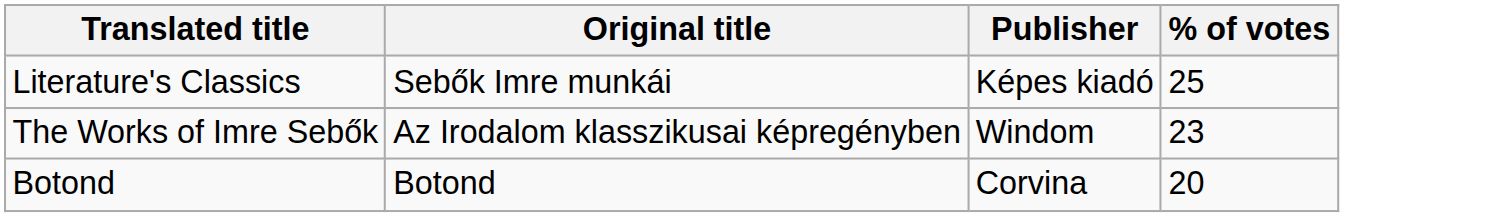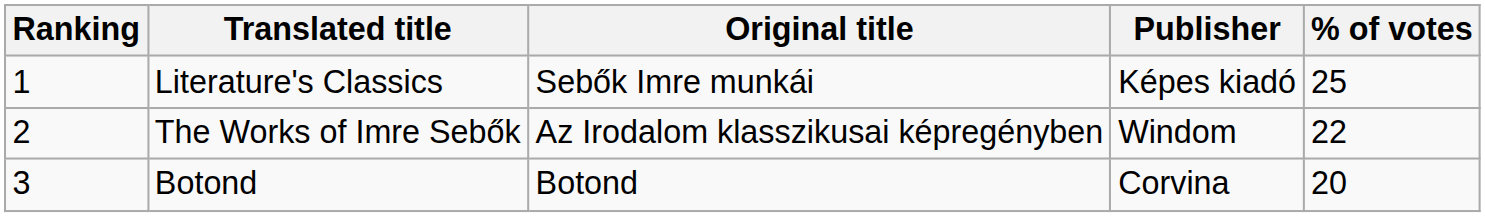+ column: Ranking | 1 | 2 | 3
The Works of Imre Sebők | % of votes: 23 -> 22
